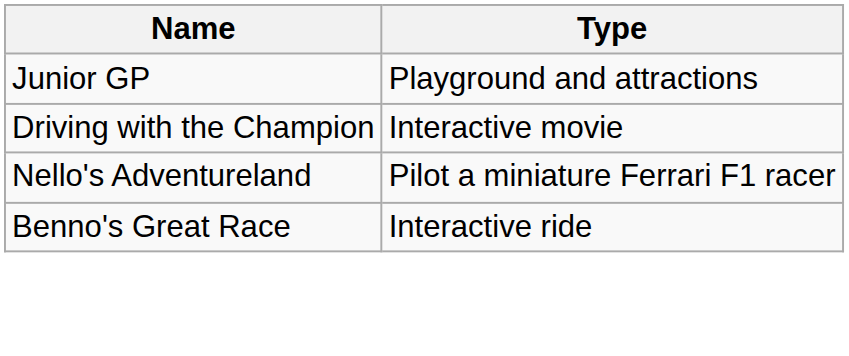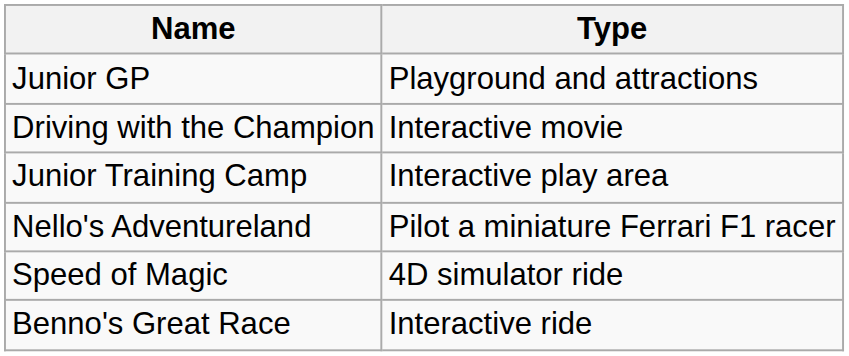+ row: Junior Training Camp | Interactive play area
+ row: Speed of Magic | 4D simulator ride
